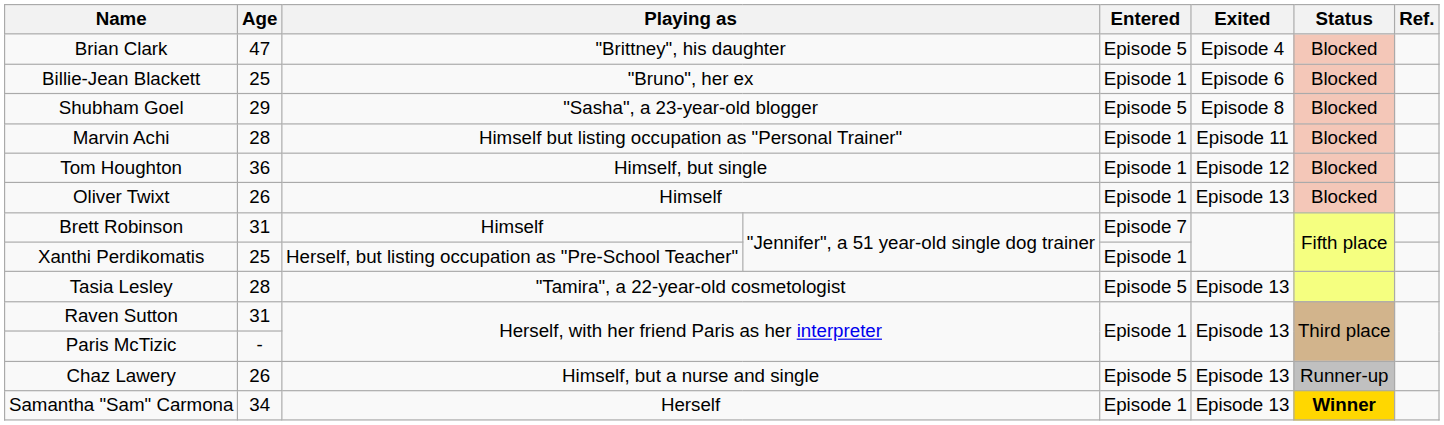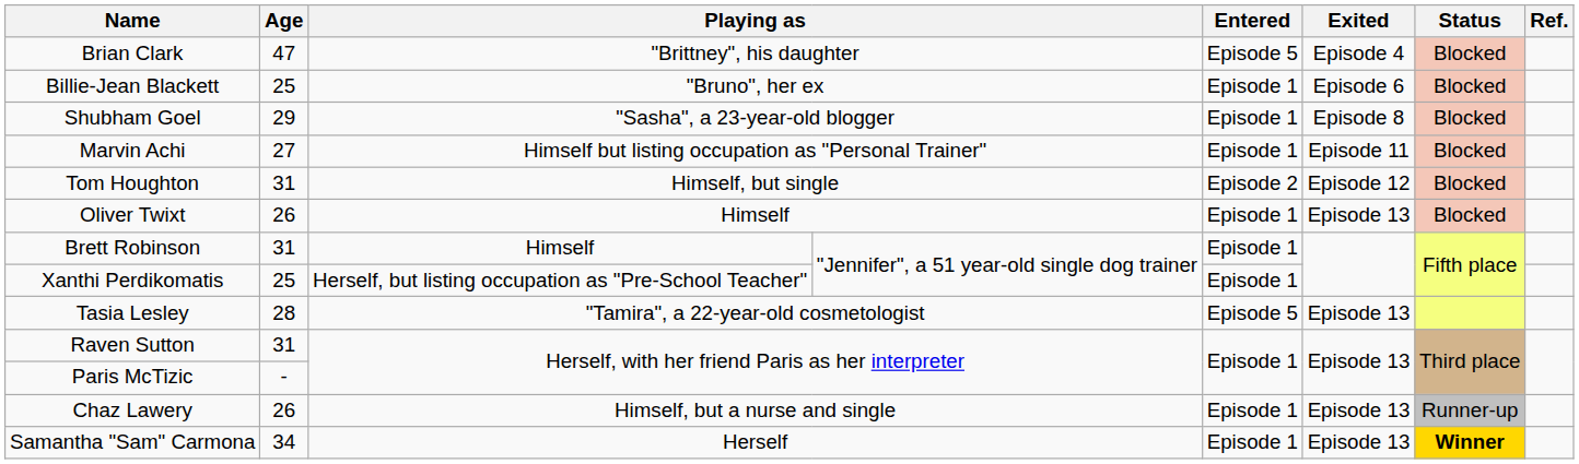Shubham Goel | Entered: Episode 5 -> Episode 1
Marvin Achi | Age: 28 -> 27
Tom Houghton | Age: 36 -> 31
Tom Houghton | Entered: Episode 1 -> Episode 2
Brett Robinson | Entered: Episode 7 -> Episode 1
Chaz Lawery | Entered: Episode 5 -> Episode 1
